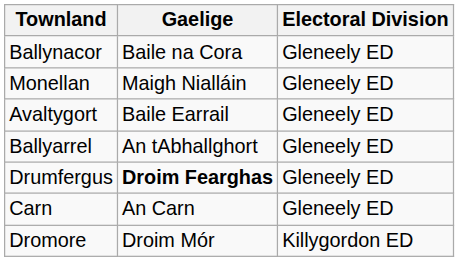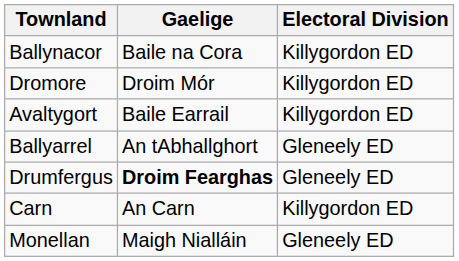Ballynacor | Electoral Division: Gleneely ED -> Killygordon ED
rows swapped: Dromore <-> Monellan
Avaltygort | Electoral Division: Gleneely ED -> Killygordon ED
Carn | Electoral Division: Gleneely ED -> Killygordon ED
